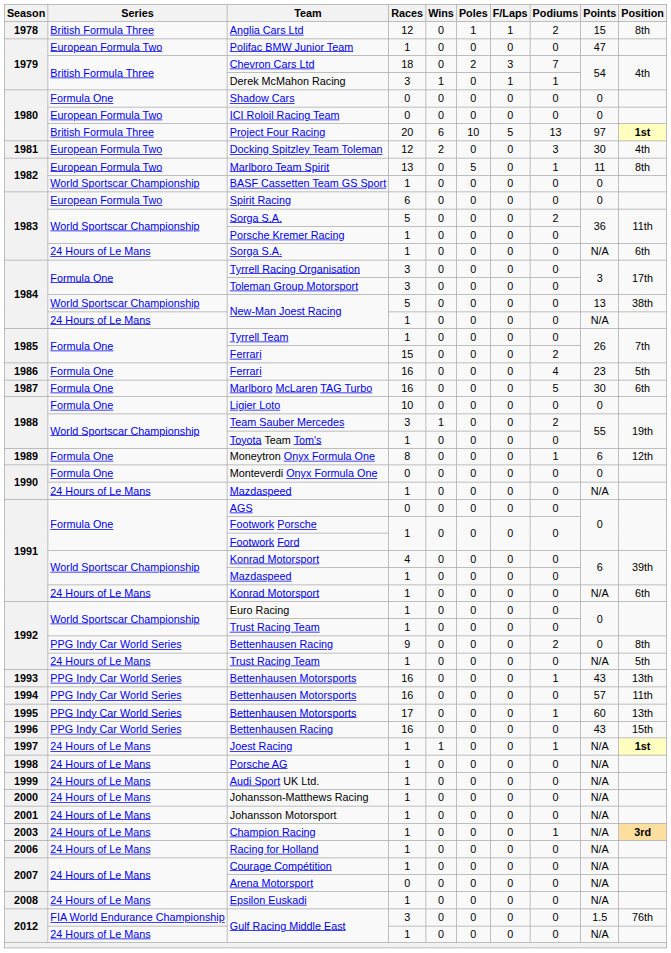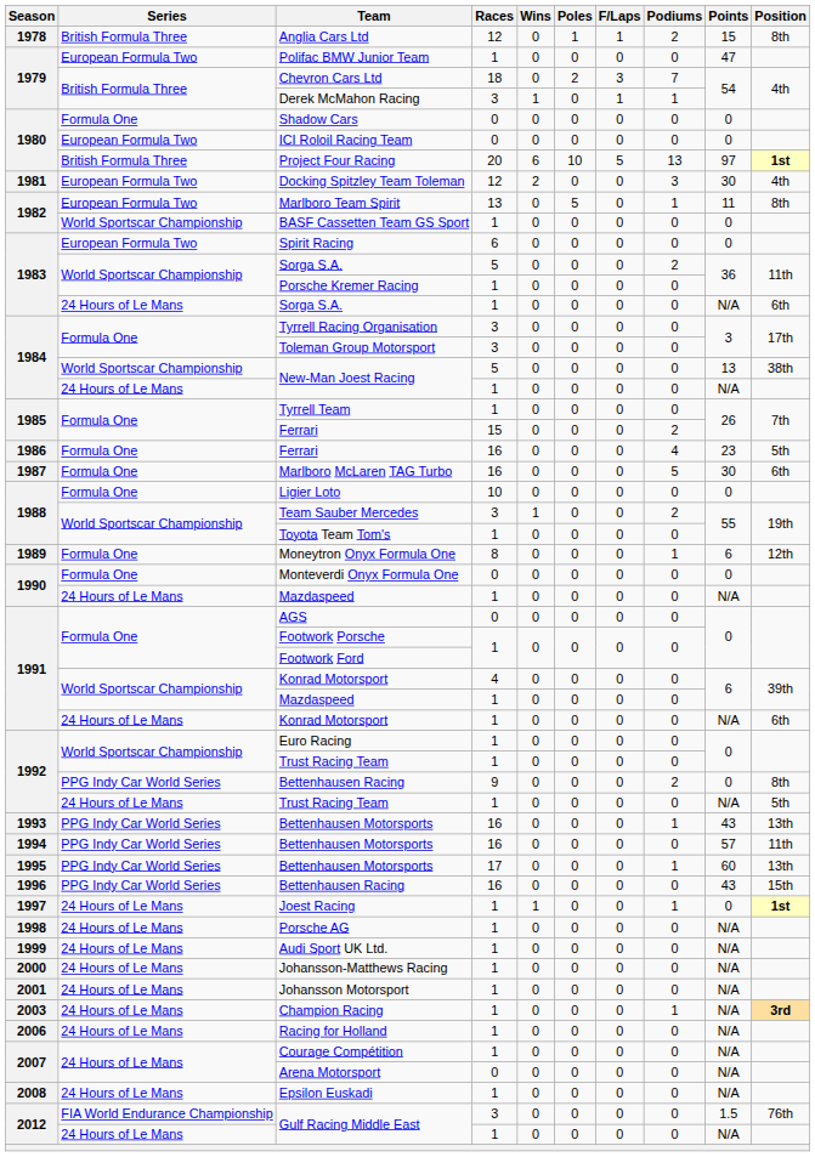Joest Racing | Points: N/A -> 0
